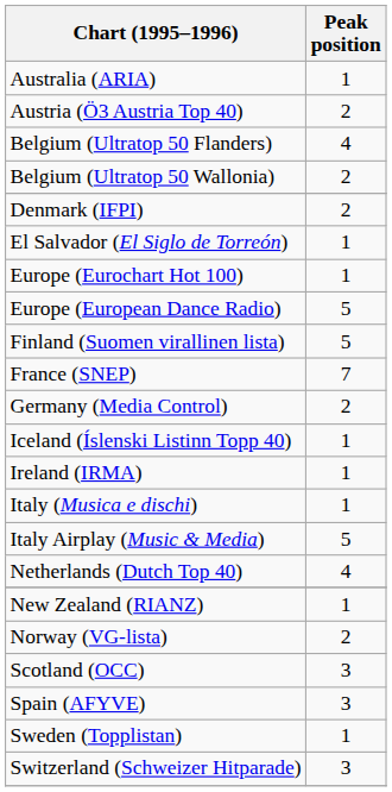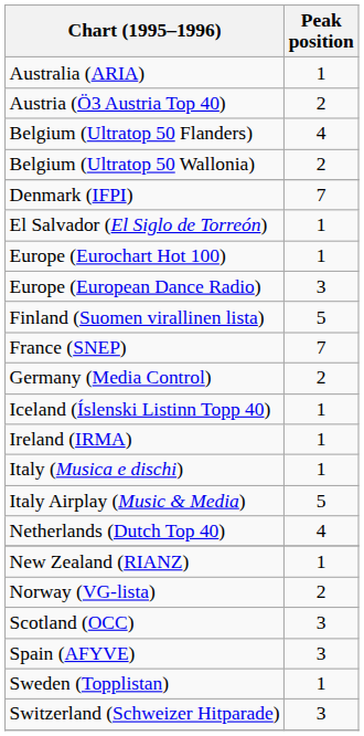Denmark (IFPI) | Peak position: 2 -> 7
Europe (European Dance Radio) | Peak position: 5 -> 3
